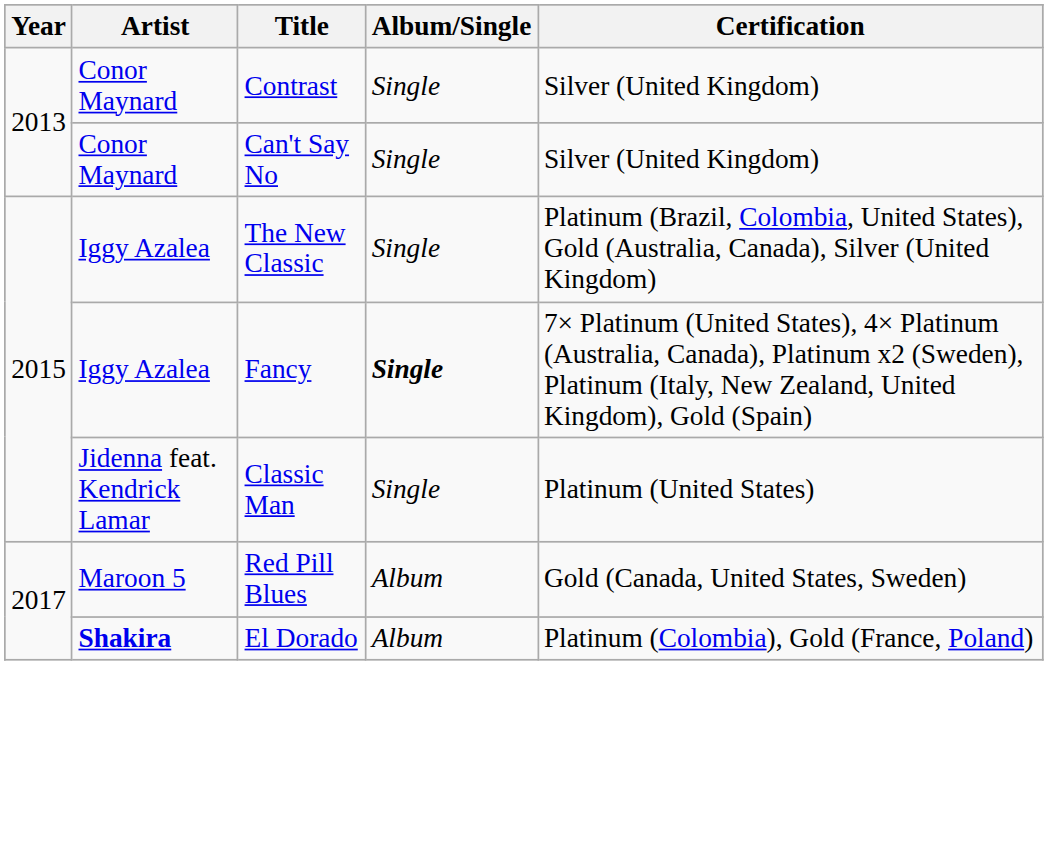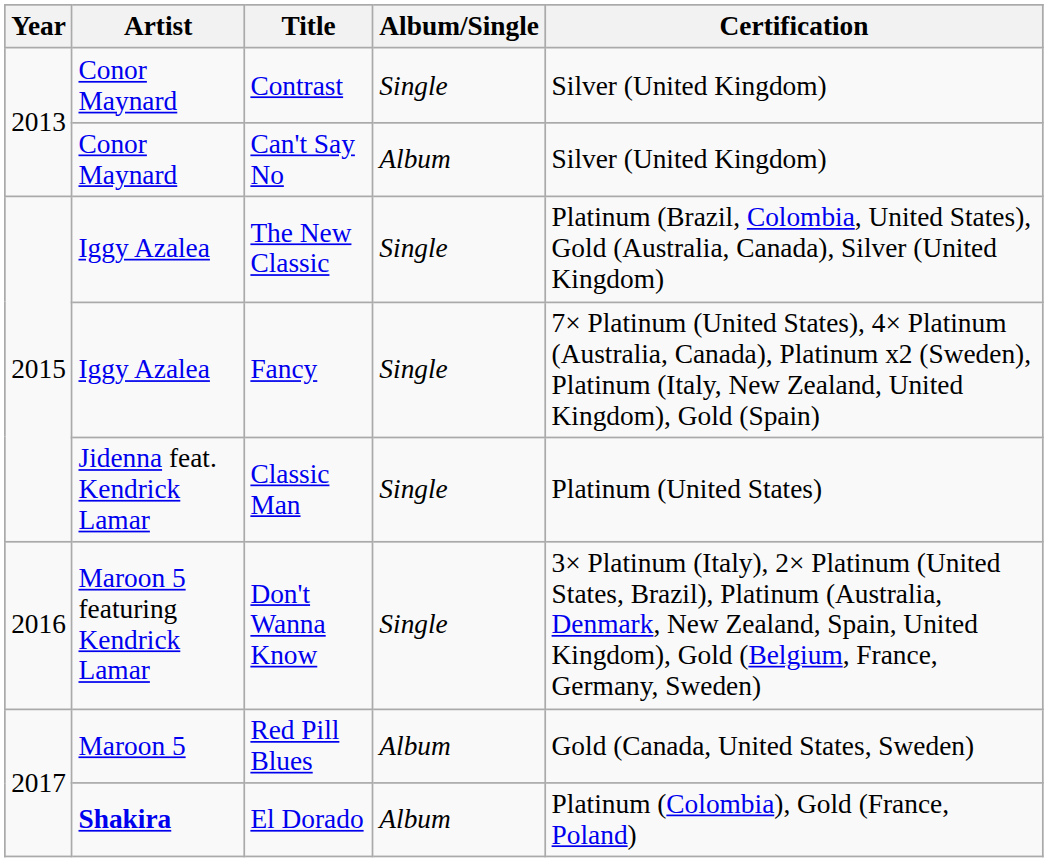Can't Say No | Album/Single: Single -> Album
Fancy | Album/Single: bold -> normal
+ row: 2016 | Maroon 5 featuring Kendrick Lamar | Don't Wanna Know | Single | 3× Platinum (Italy), 2× Platinum (United States, Brazil), Platinum (Australia, Denmark, New Zealand, Spain, United Kingdom), Gold (Belgium, France, Germany, Sweden)
